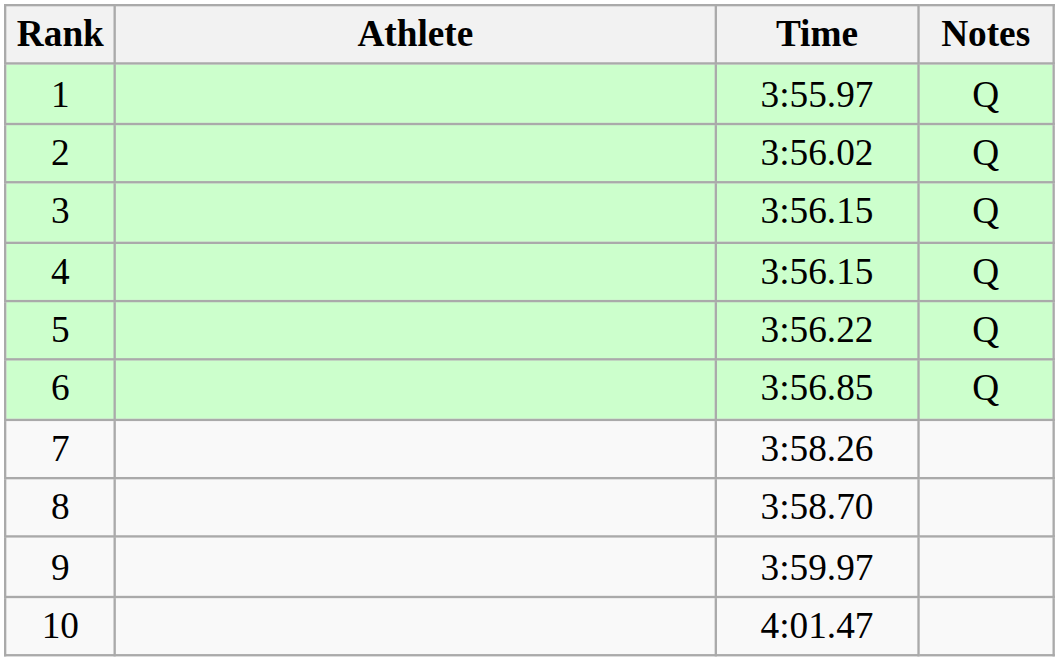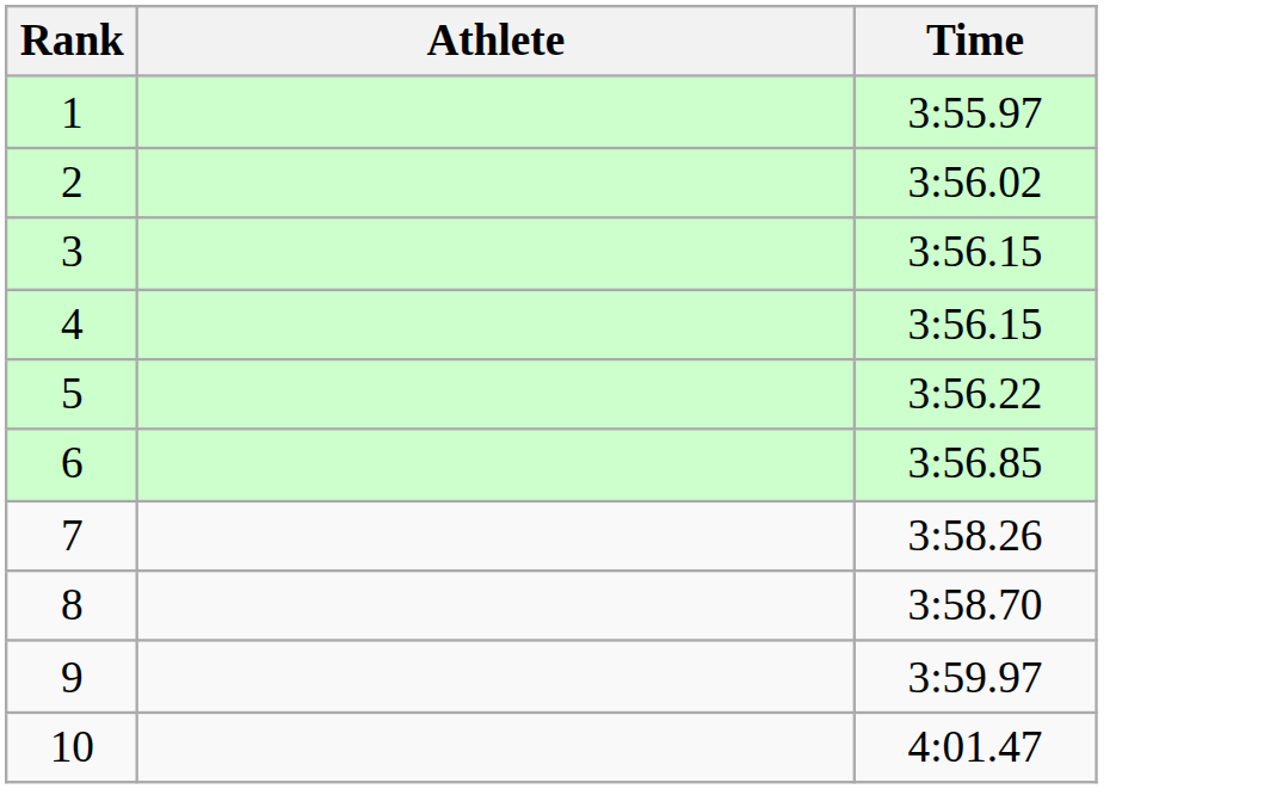- column: Notes | Q | Q | Q | Q | Q | Q
